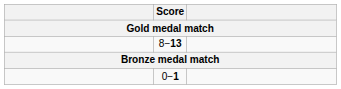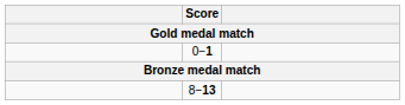rows swapped: 8−13 <-> 0−1
